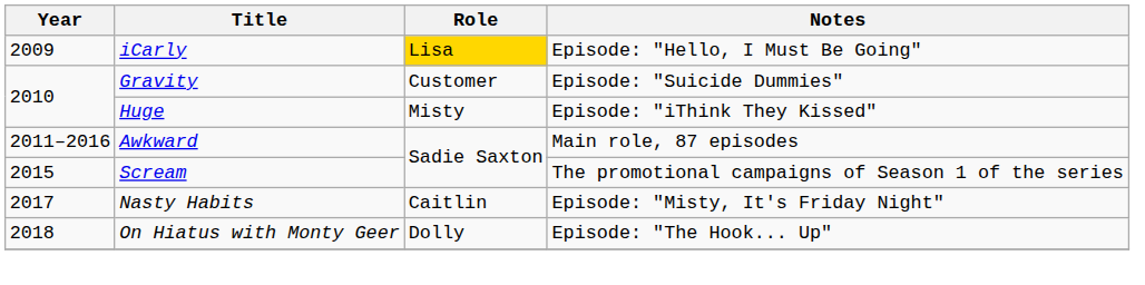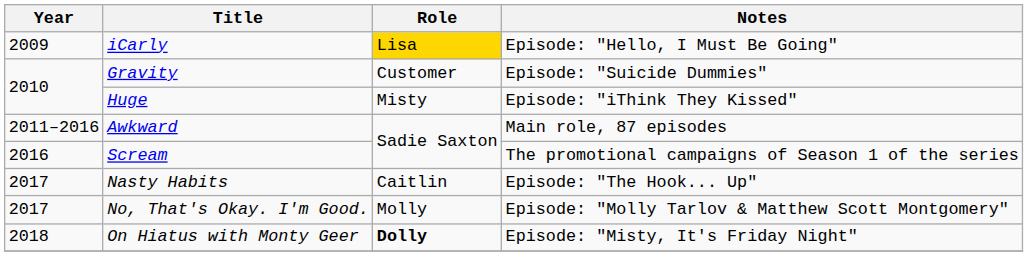Scream | Year: 2015 -> 2016
Nasty Habits | Notes: Episode: "Misty, It's Friday Night" -> Episode: "The Hook... Up"
+ row: 2017 | No, That's Okay. I'm Good. | Molly | Episode: "Molly Tarlov & Matthew Scott Montgomery"
On Hiatus with Monty Geer | Role: normal -> bold
On Hiatus with Monty Geer | Notes: Episode: "The Hook... Up" -> Episode: "Misty, It's Friday Night"
